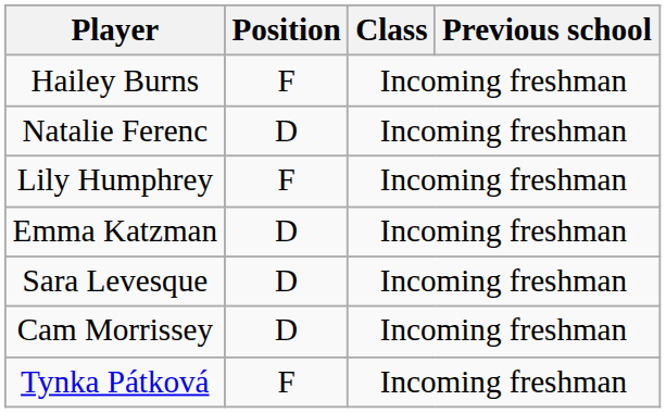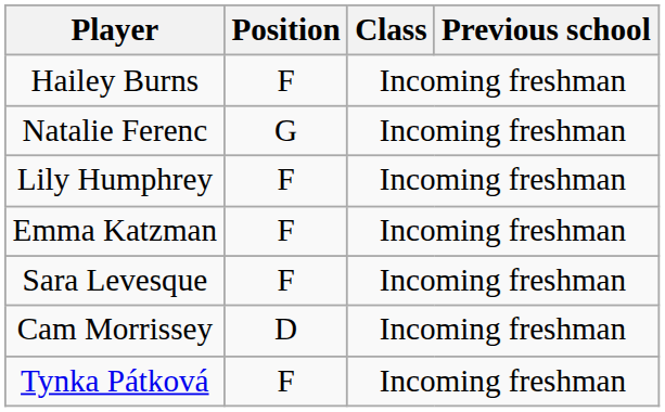Natalie Ferenc | Position: D -> G
Emma Katzman | Position: D -> F
Sara Levesque | Position: D -> F
